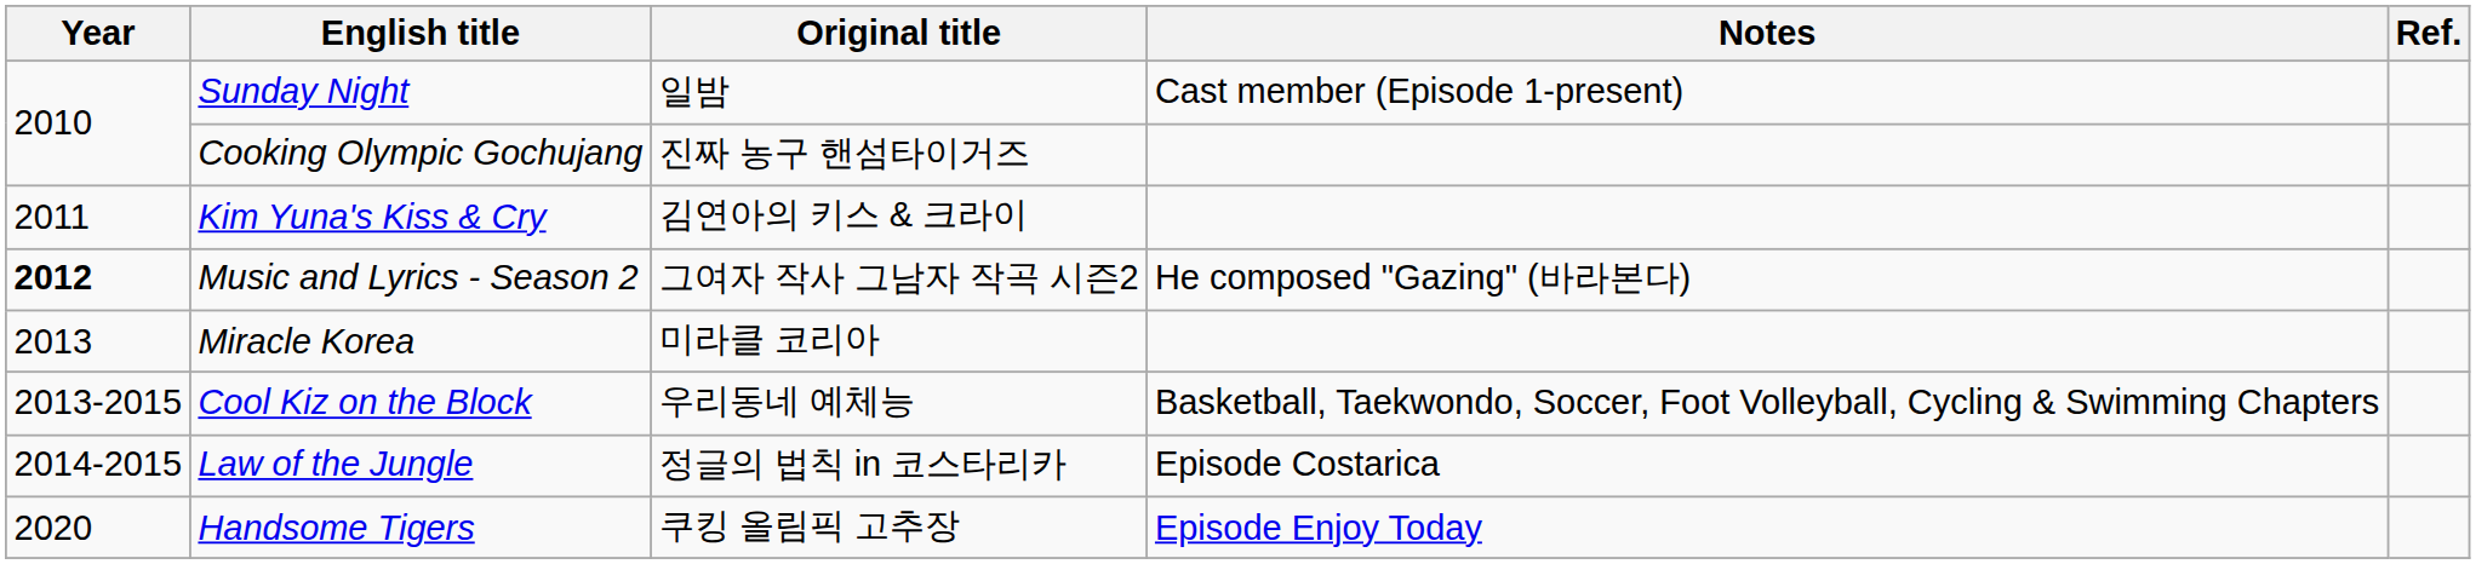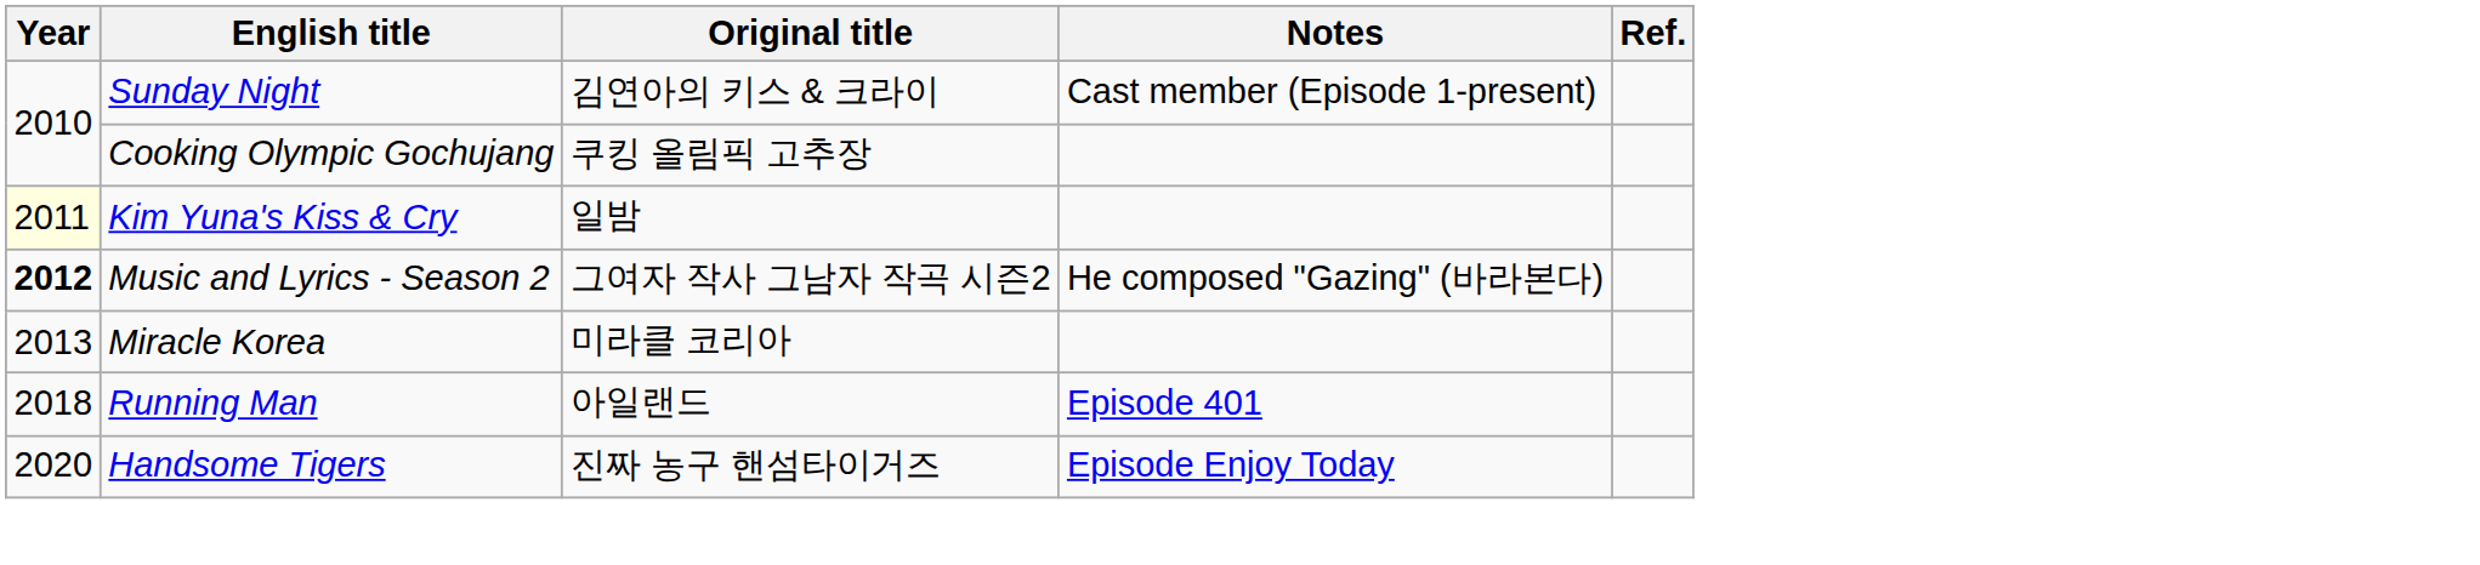Sunday Night | Original title: 일밤 -> 김연아의 키스 & 크라이
Cooking Olympic Gochujang | Original title: 진짜 농구 핸섬타이거즈 -> 쿠킹 올림픽 고추장
Kim Yuna's Kiss & Cry | Year: no background -> lightyellow background
Kim Yuna's Kiss & Cry | Original title: 김연아의 키스 & 크라이 -> 일밤
- row: 2013-2015 | Cool Kiz on the Block | 우리동네 예체능 | Basketball, Taekwondo, Soccer, Foot Volleyball, Cycling & Swimming Chapters
- row: 2014-2015 | Law of the Jungle | 정글의 법칙 in 코스타리카 | Episode Costarica
+ row: 2018 | Running Man | 아일랜드 | Episode 401
Handsome Tigers | Original title: 쿠킹 올림픽 고추장 -> 진짜 농구 핸섬타이거즈
